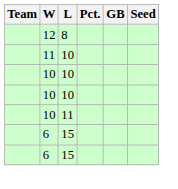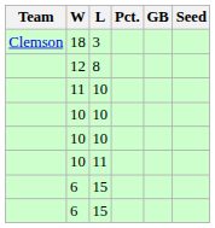+ row: Clemson | 18 | 3
